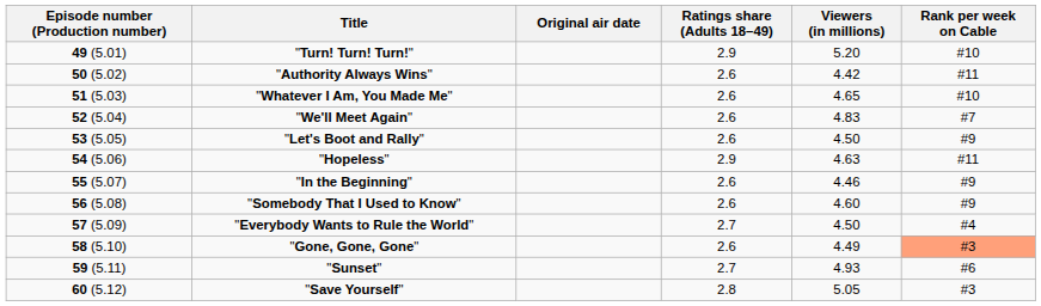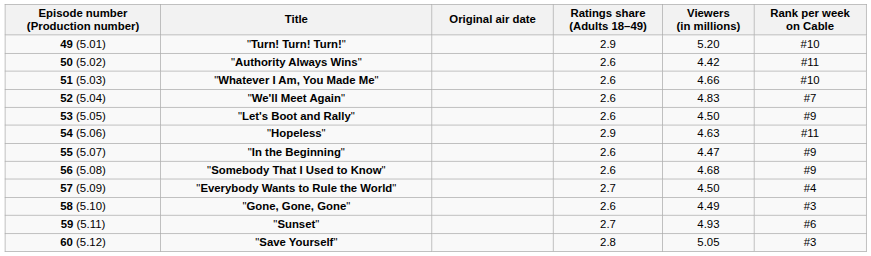"Whatever I Am, You Made Me" | Viewers (in millions): 4.65 -> 4.66
"In the Beginning" | Viewers (in millions): 4.46 -> 4.47
"Somebody That I Used to Know" | Viewers (in millions): 4.60 -> 4.68
"Gone, Gone, Gone" | Rank per week on Cable: lightsalmon background -> no background
